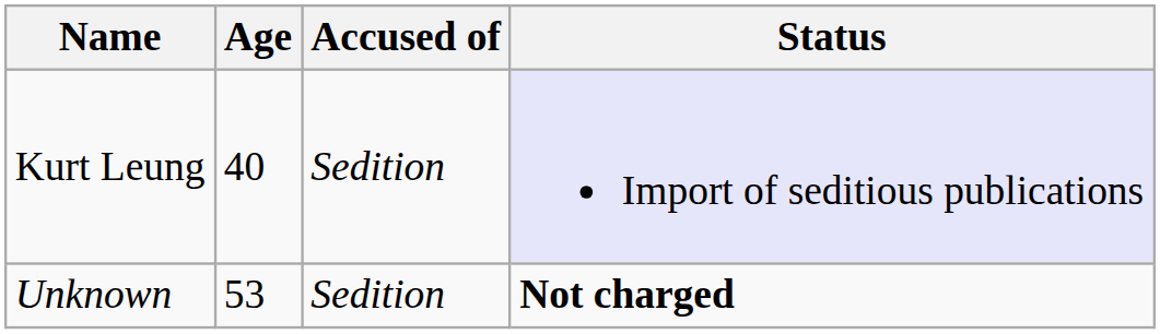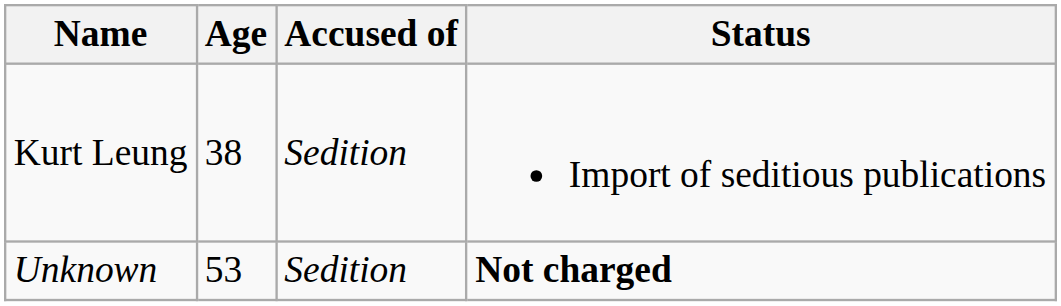Kurt Leung | Age: 40 -> 38
Kurt Leung | Status: lavender background -> no background
